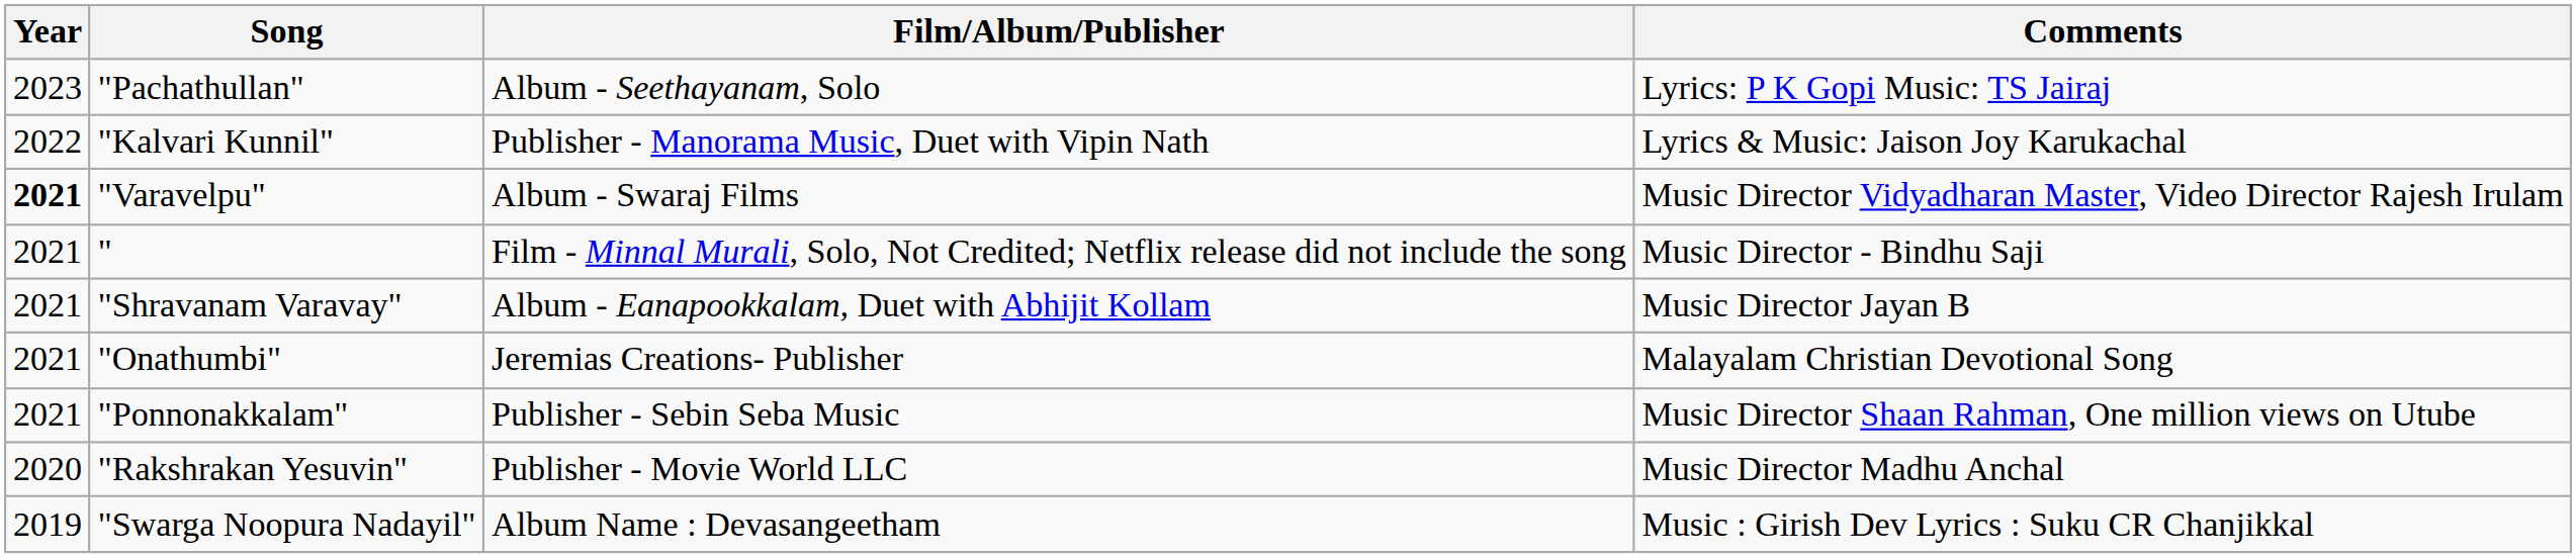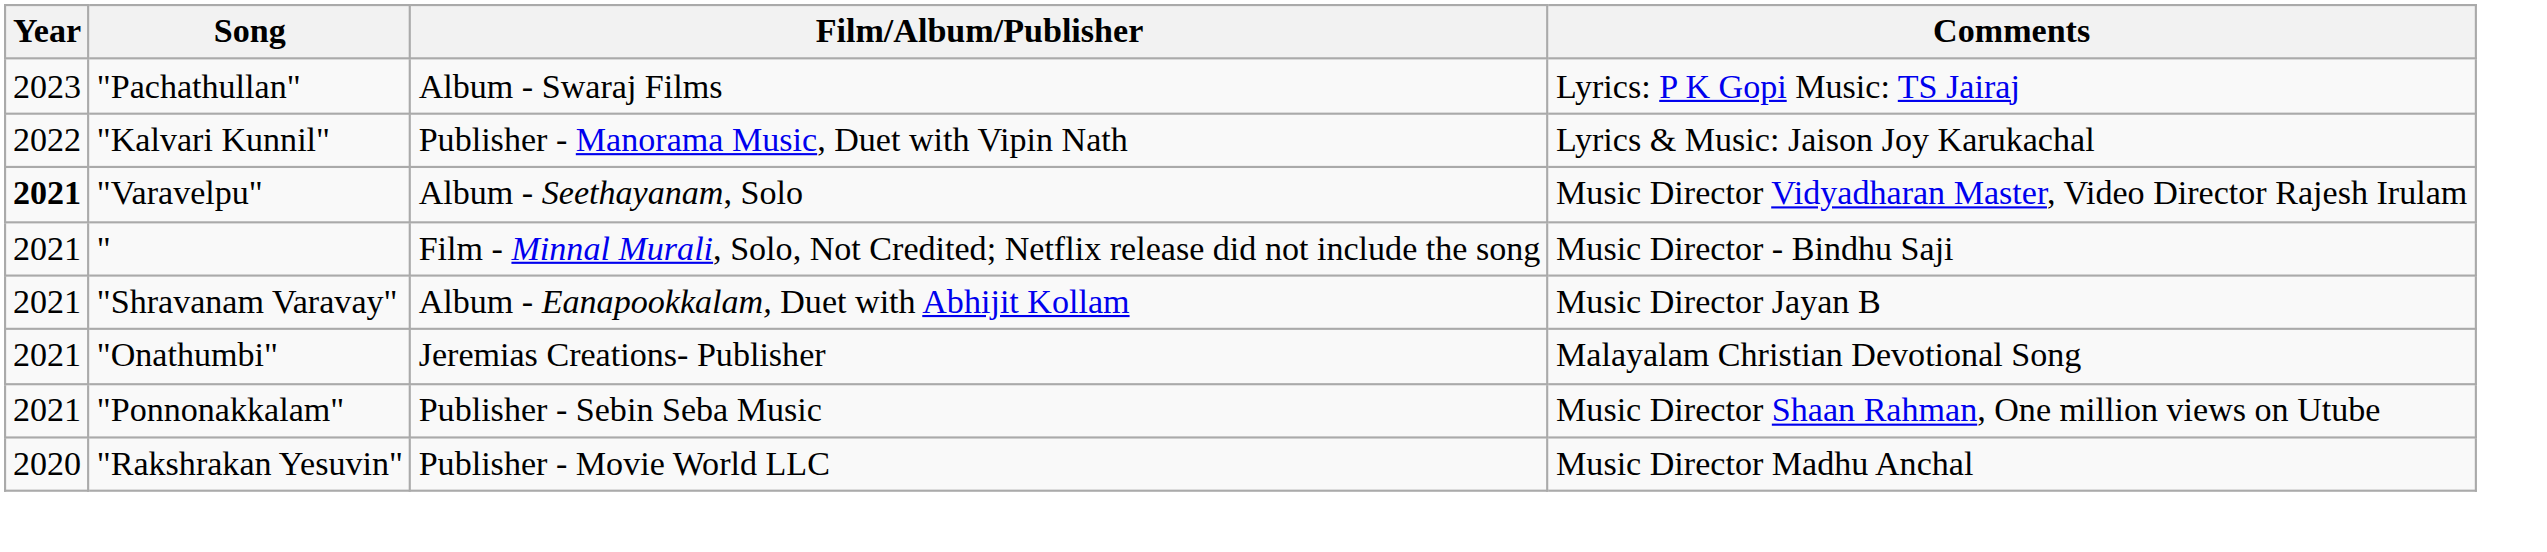"Pachathullan" | Film/Album/Publisher: Album - Seethayanam, Solo -> Album - Swaraj Films
"Varavelpu" | Film/Album/Publisher: Album - Swaraj Films -> Album - Seethayanam, Solo
- row: 2019 | "Swarga Noopura Nadayil" | Album Name : Devasangeetham | Music : Girish Dev Lyrics : Suku CR Chanjikkal
